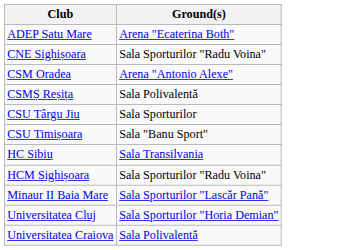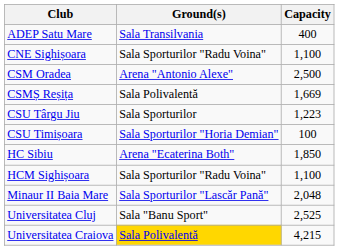+ column: Capacity | 400 | 1,100 | 2,500 | 1,669 | 1,223 | 100 | 1,850 | 1,100 | 2,048 | 2,525 | 4,215
ADEP Satu Mare | Ground(s): Arena "Ecaterina Both" -> Sala Transilvania
CSU Timișoara | Ground(s): Sala "Banu Sport" -> Sala Sporturilor "Horia Demian"
HC Sibiu | Ground(s): Sala Transilvania -> Arena "Ecaterina Both"
Universitatea Cluj | Ground(s): Sala Sporturilor "Horia Demian" -> Sala "Banu Sport"
Universitatea Craiova | Ground(s): no background -> gold background
